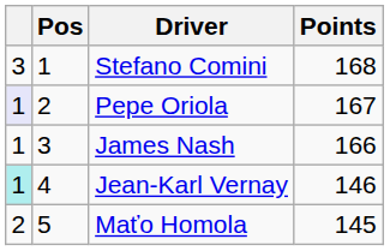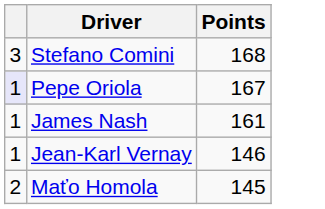- column: Pos | 1 | 2 | 3 | 4 | 5
James Nash | Points: 166 -> 161
Jean-Karl Vernay | column 1: paleturquoise background -> no background
